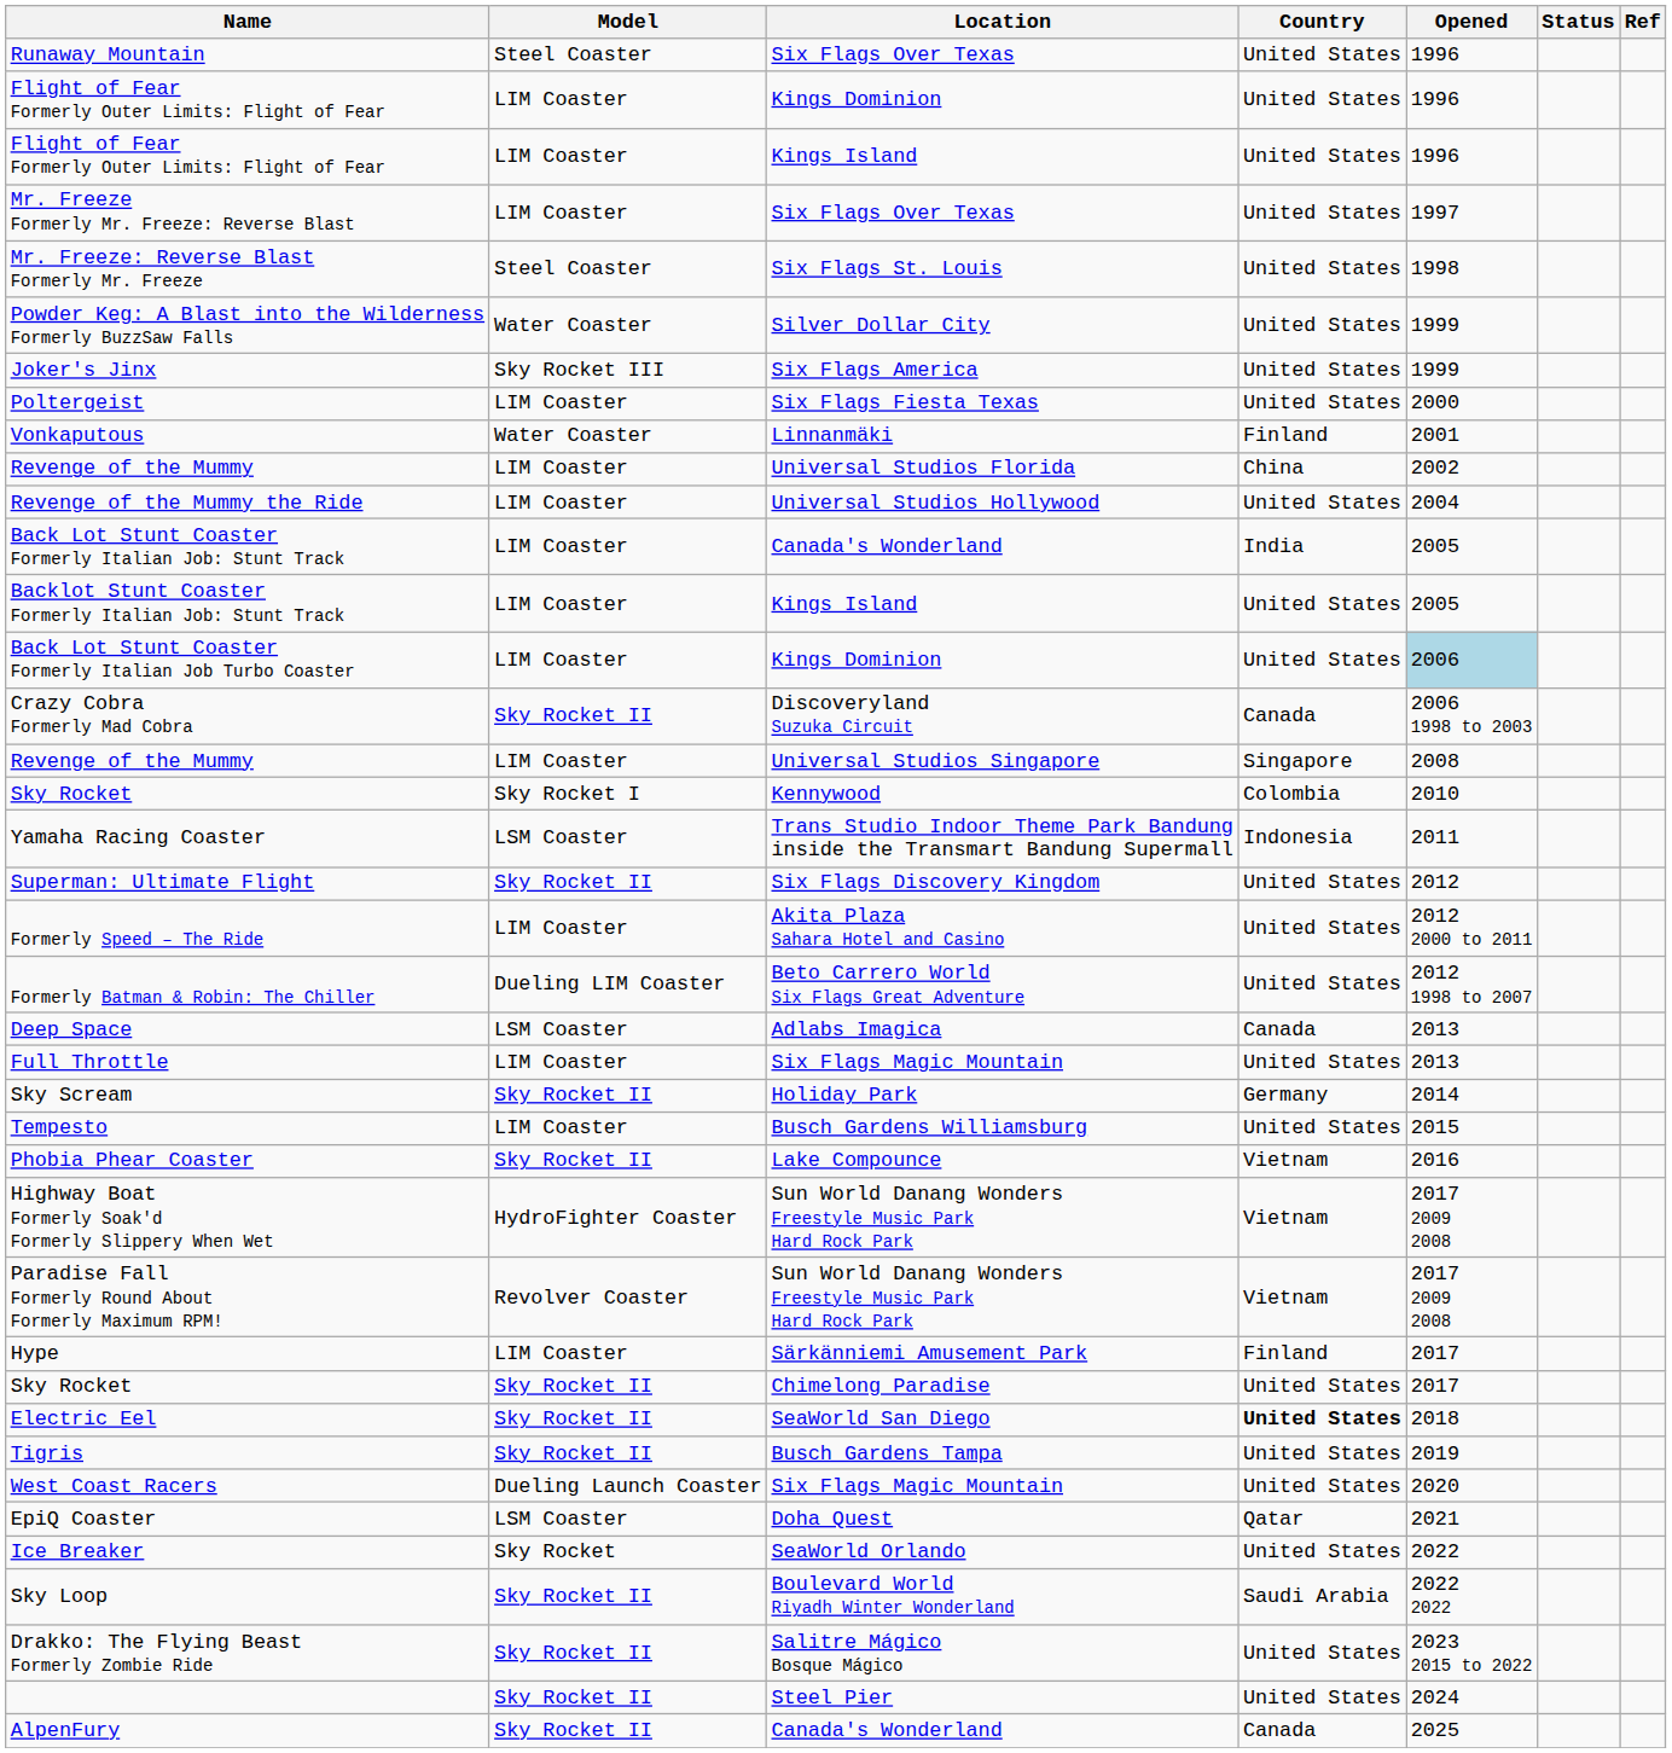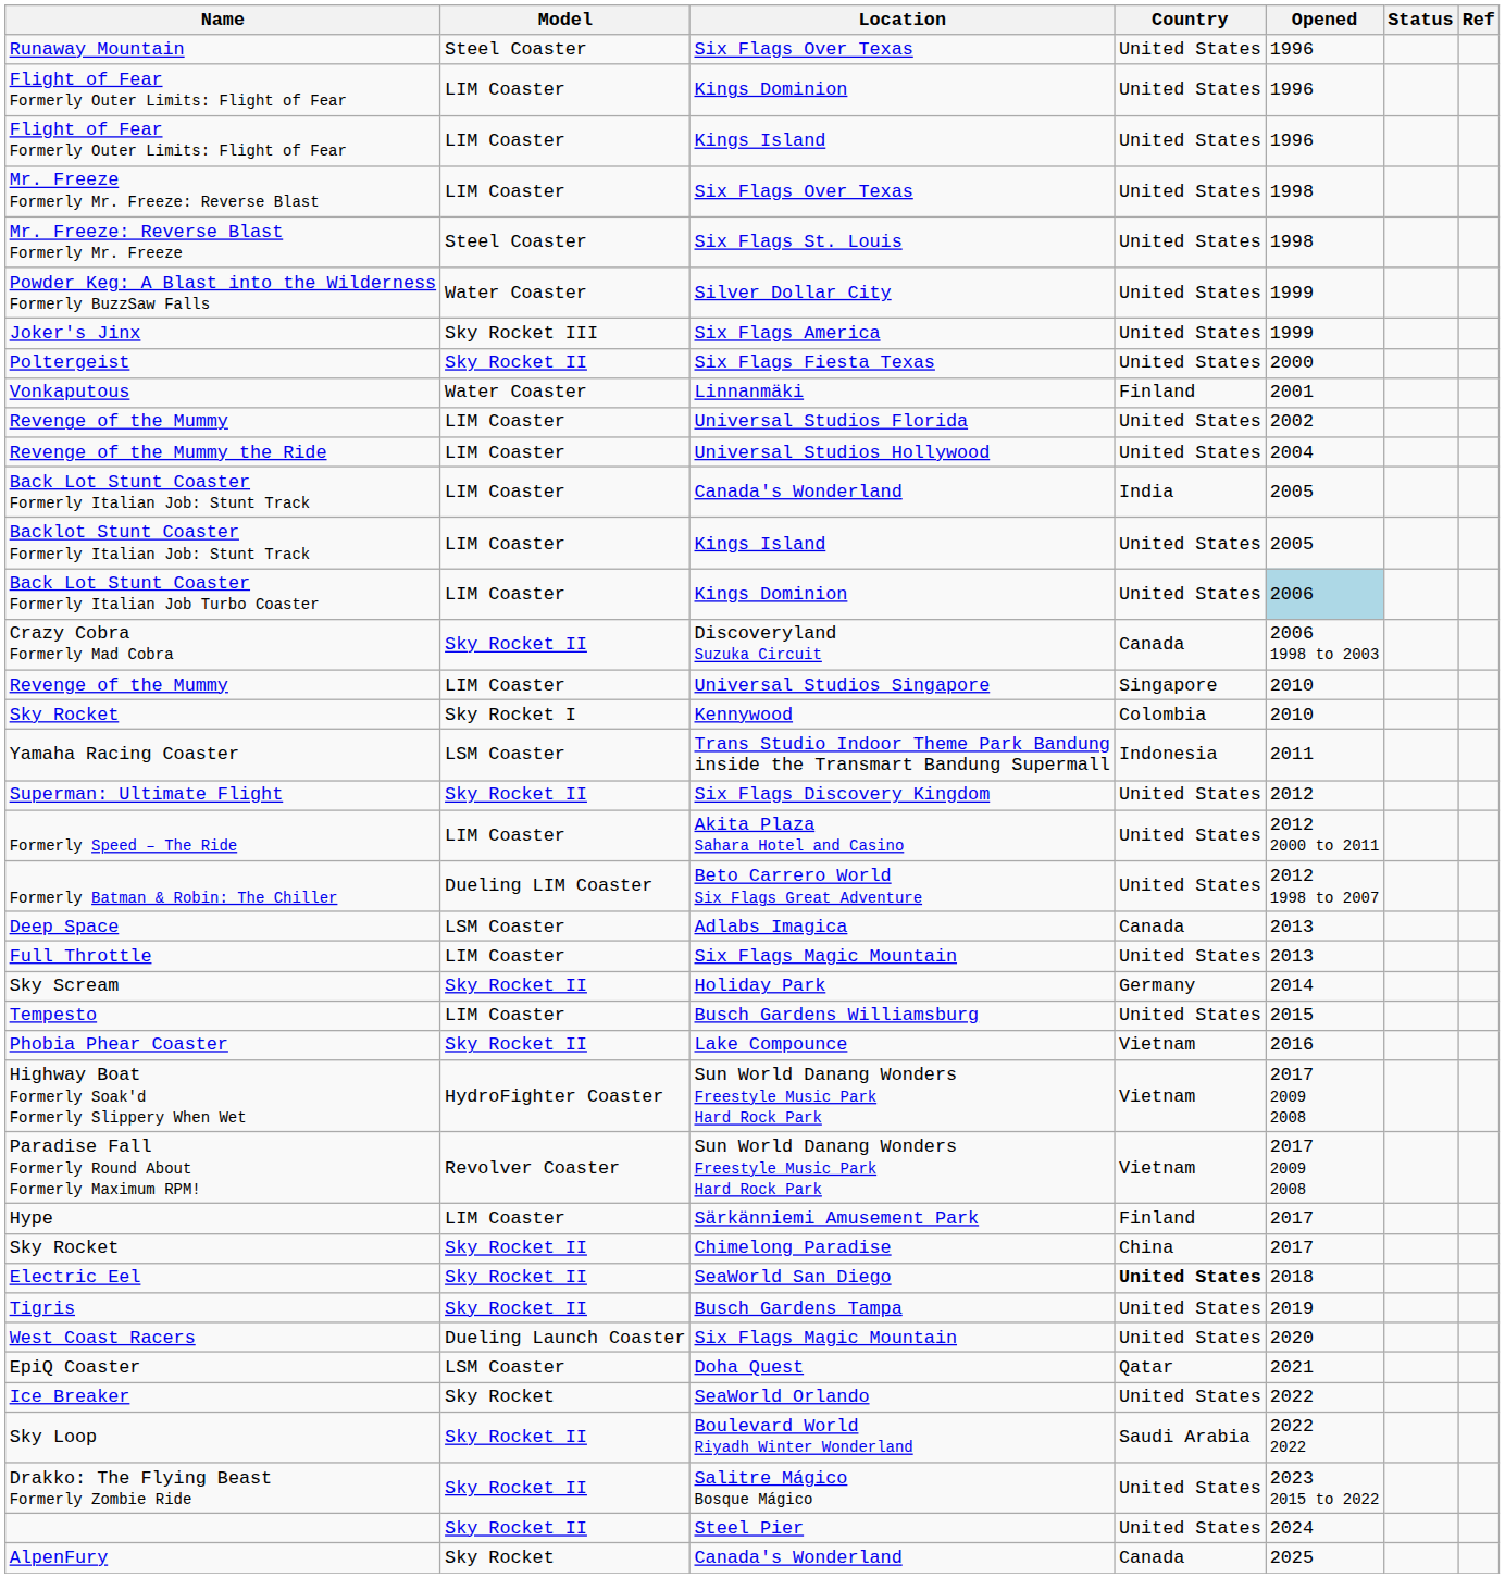Mr. Freeze Formerly Mr. Freeze: Reverse Blast | Opened: 1997 -> 1998
Poltergeist | Model: LIM Coaster -> Sky Rocket II
Revenge of the Mummy / Universal Studios Florida | Country: China -> United States
Revenge of the Mummy / Universal Studios Singapore | Opened: 2008 -> 2010
Sky Rocket / Chimelong Paradise | Country: United States -> China
AlpenFury | Model: Sky Rocket II -> Sky Rocket
